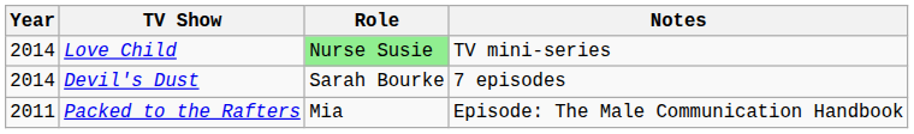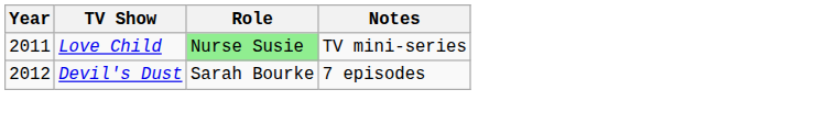Love Child | Year: 2014 -> 2011
Devil's Dust | Year: 2014 -> 2012
- row: 2011 | Packed to the Rafters | Mia | Episode: The Male Communication Handbook
